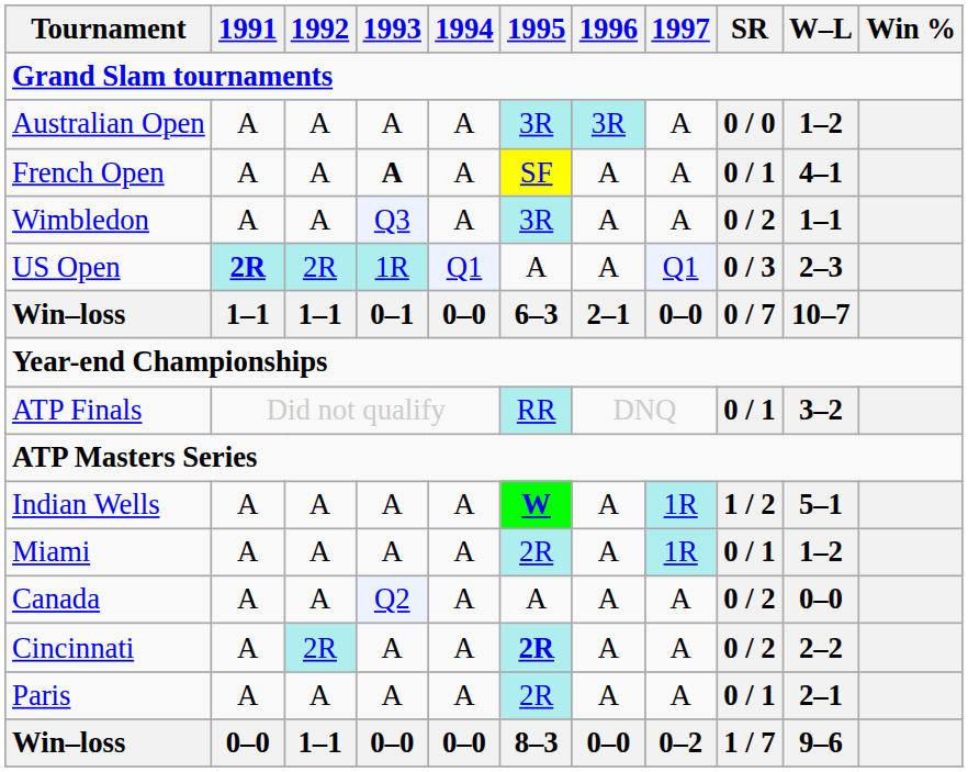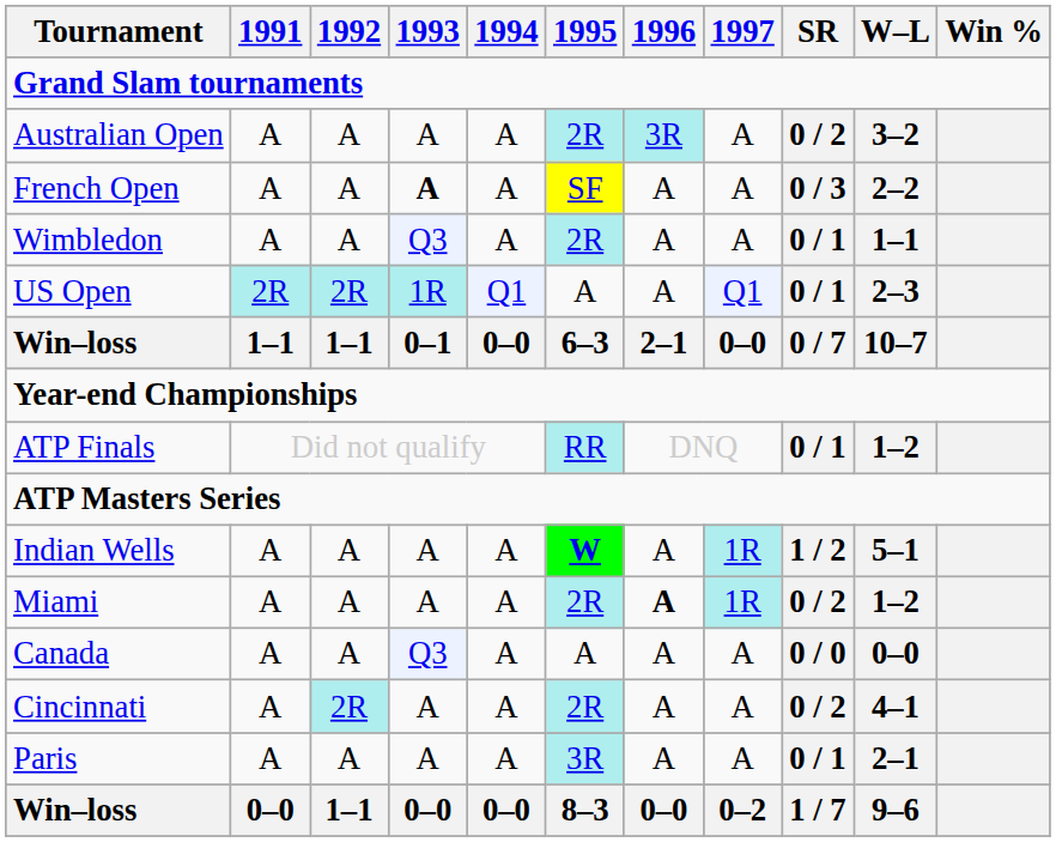Australian Open | 1995: 3R -> 2R
Australian Open | SR: 0 / 0 -> 0 / 2
Australian Open | W–L: 1–2 -> 3–2
French Open | SR: 0 / 1 -> 0 / 3
French Open | W–L: 4–1 -> 2–2
Wimbledon | 1995: 3R -> 2R
Wimbledon | SR: 0 / 2 -> 0 / 1
US Open | 1991: bold -> normal
US Open | SR: 0 / 3 -> 0 / 1
ATP Finals | W–L: 3–2 -> 1–2
Miami | 1996: normal -> bold
Miami | SR: 0 / 1 -> 0 / 2
Canada | 1993: Q2 -> Q3
Canada | SR: 0 / 2 -> 0 / 0
Cincinnati | 1995: bold -> normal
Cincinnati | W–L: 2–2 -> 4–1
Paris | 1995: 2R -> 3R
